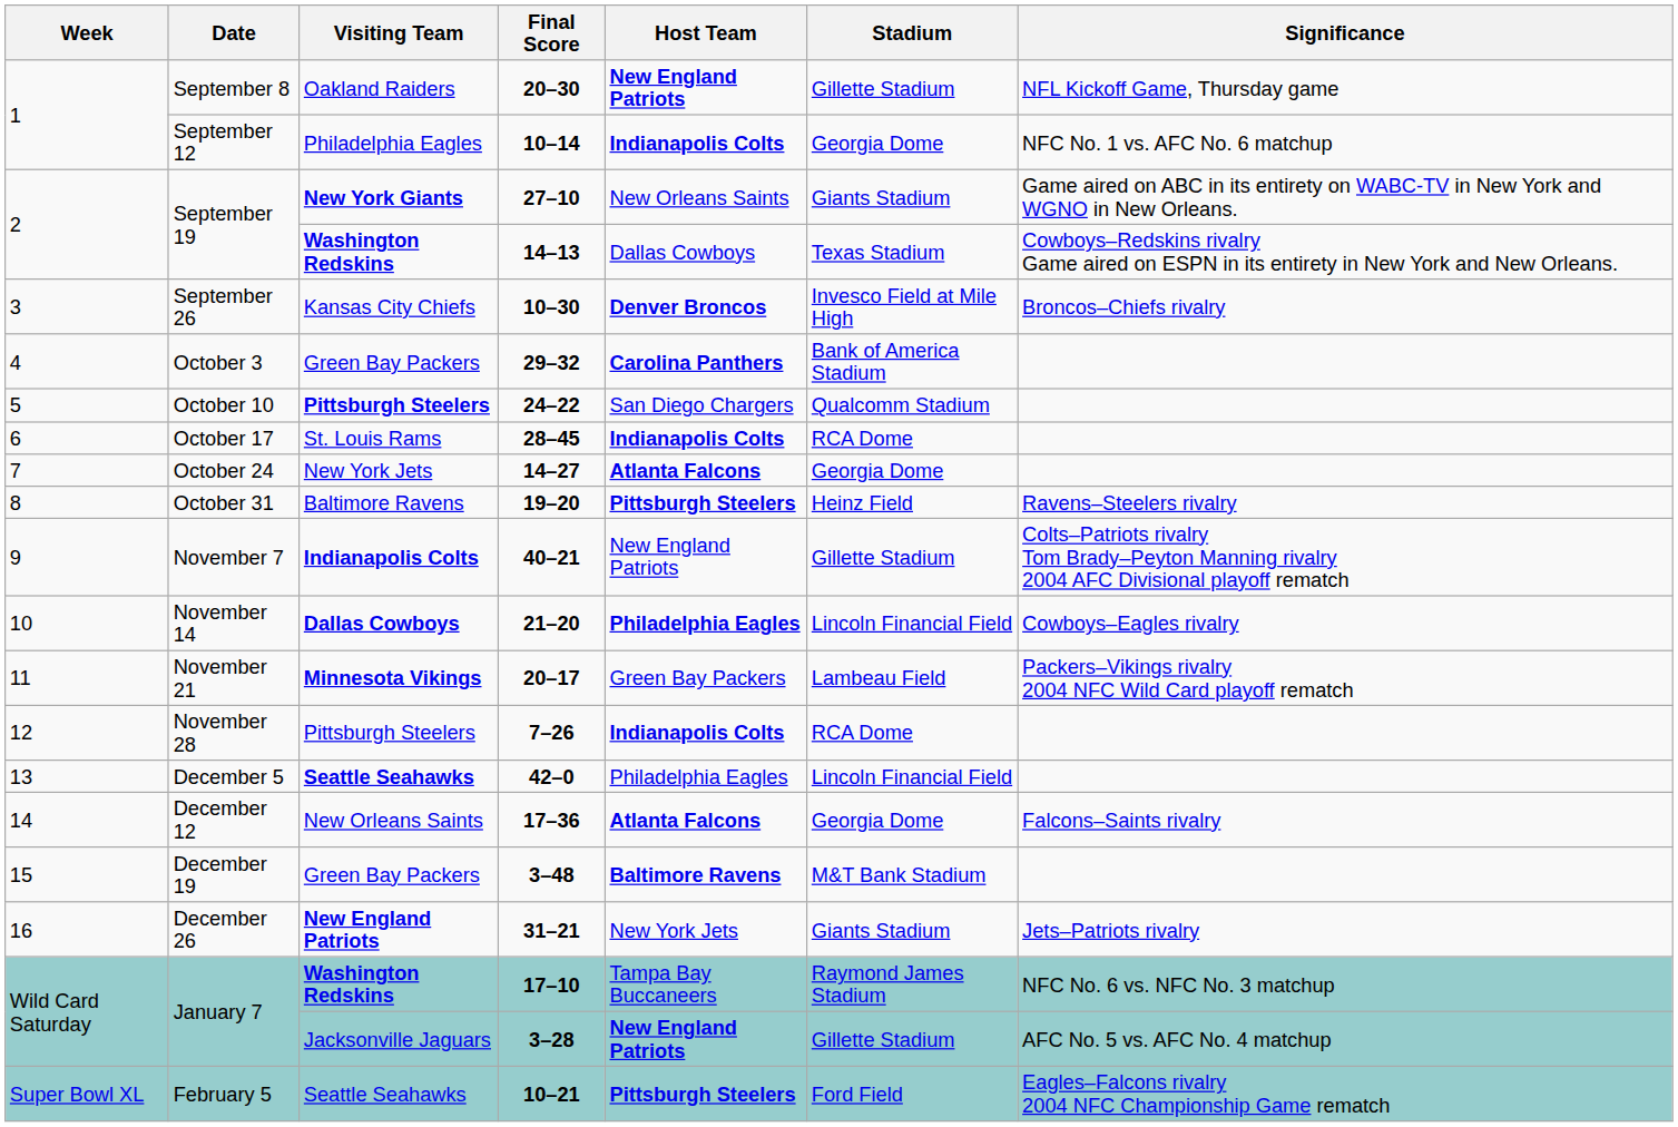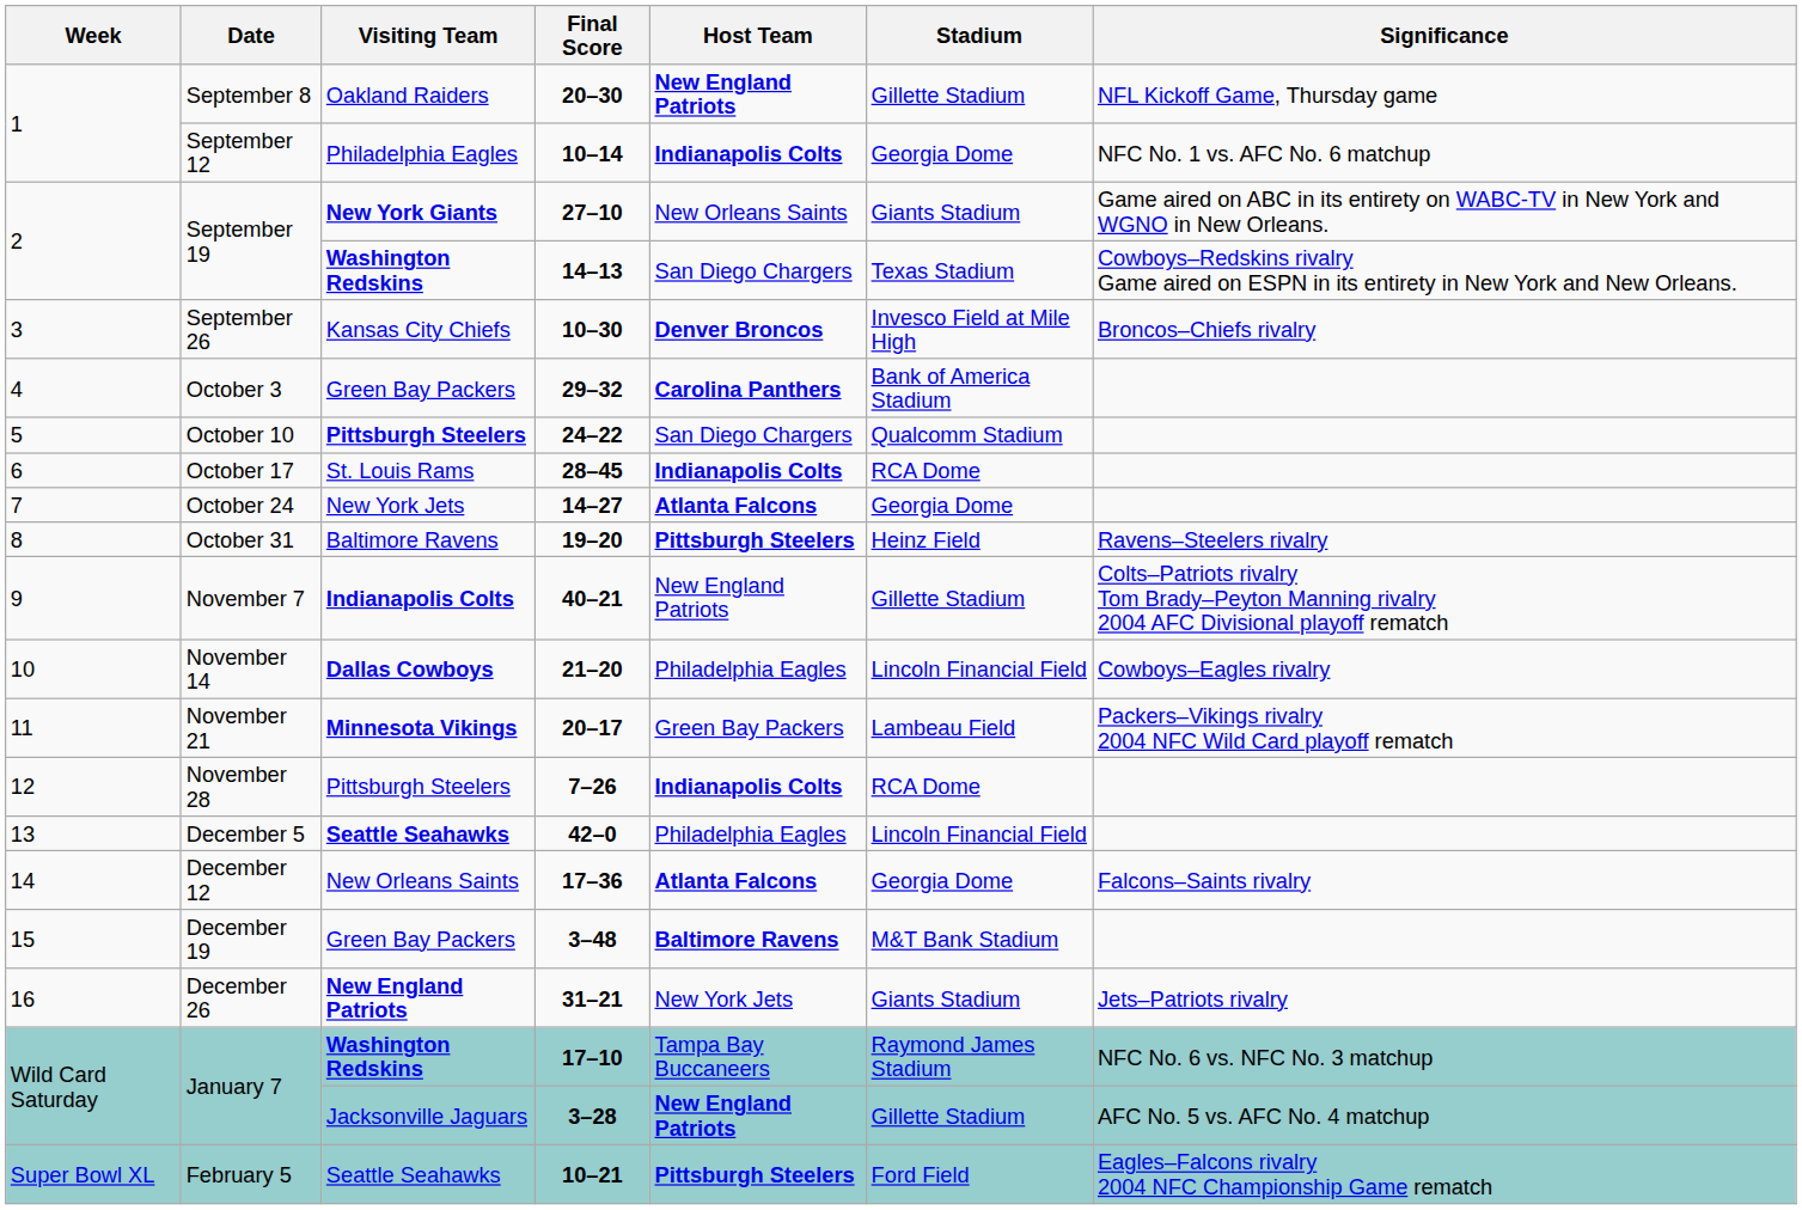September 19 / 14–13 | Host Team: Dallas Cowboys -> San Diego Chargers
November 14 | Host Team: bold -> normal
